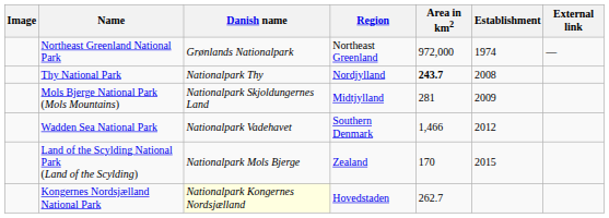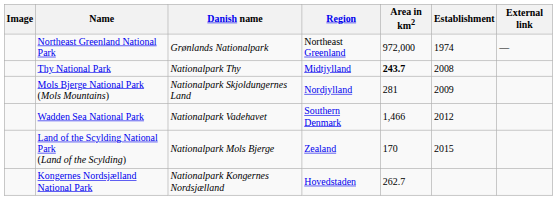Thy National Park | Region: Nordjylland -> Midtjylland
Mols Bjerge National Park (Mols Mountains) | Region: Midtjylland -> Nordjylland
Kongernes Nordsjælland National Park | Danish name: lightyellow background -> no background
